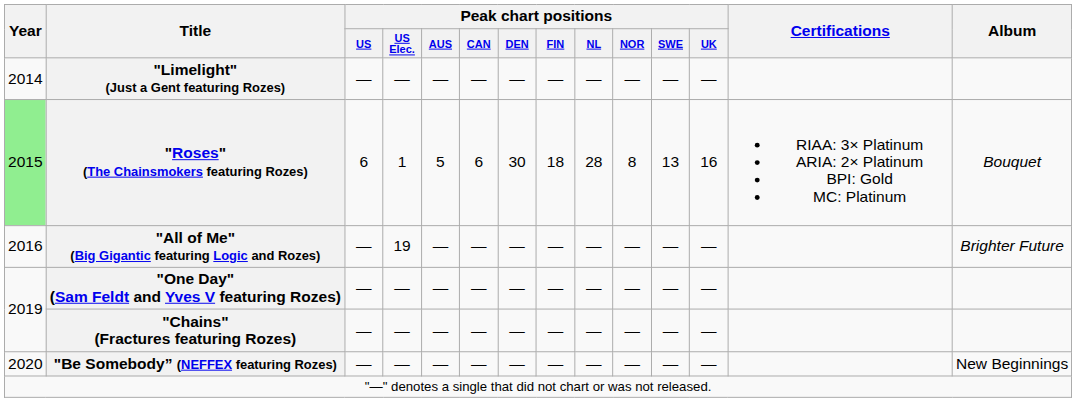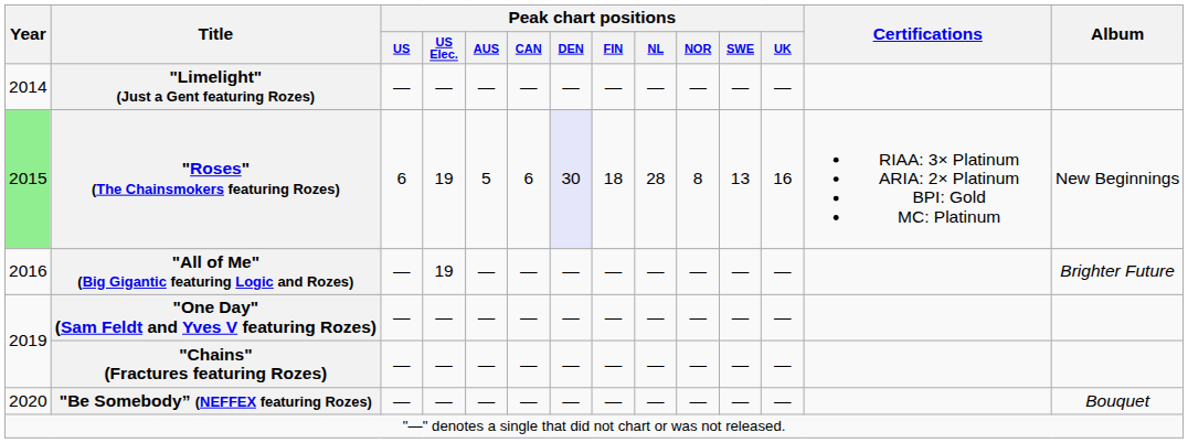"Roses" (The Chainsmokers featuring Rozes) | Peak chart positions / US Elec.: 1 -> 19
"Roses" (The Chainsmokers featuring Rozes) | Peak chart positions / DEN: no background -> lavender background
"Roses" (The Chainsmokers featuring Rozes) | Album: Bouquet -> New Beginnings
"Be Somebody” (NEFFEX featuring Rozes) | Album: New Beginnings -> Bouquet
